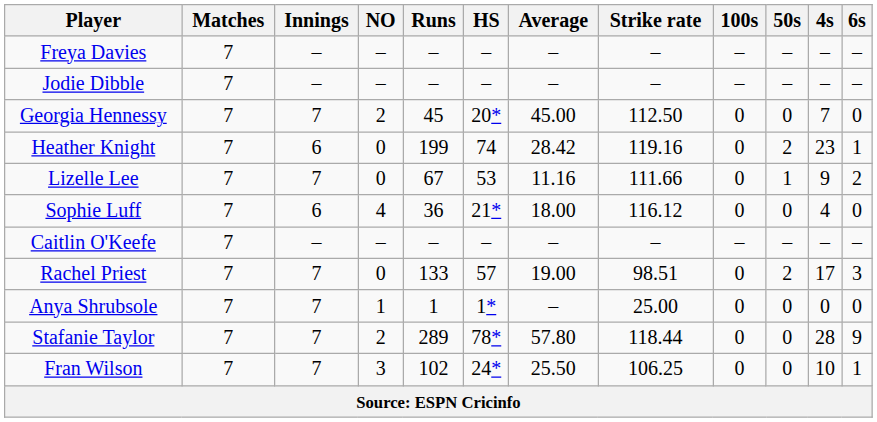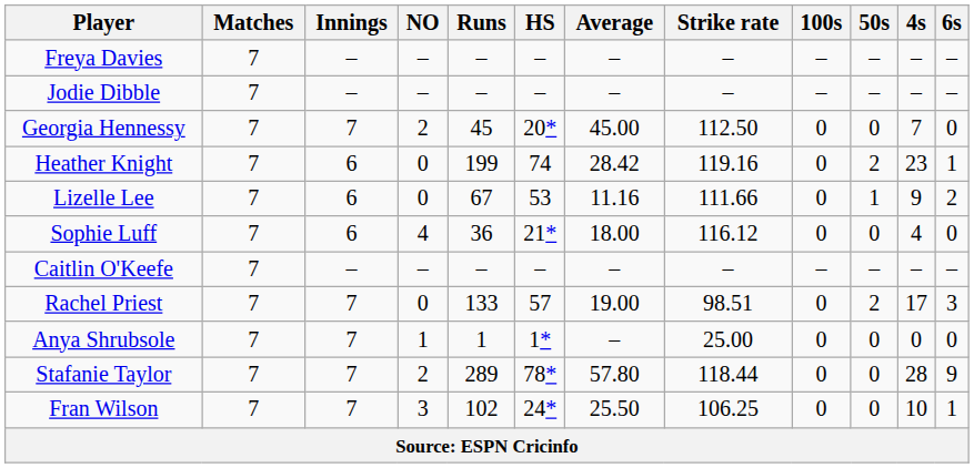Lizelle Lee | Innings: 7 -> 6
